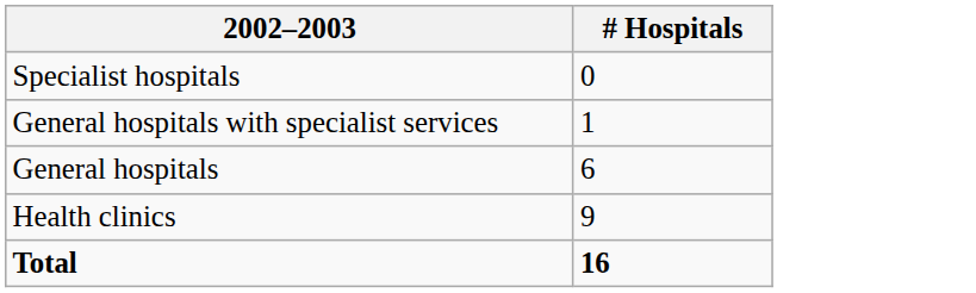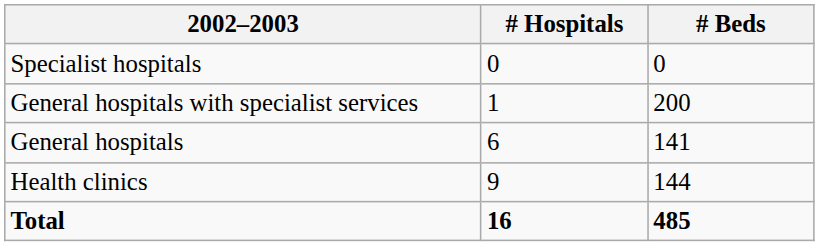+ column: # Beds | 0 | 200 | 141 | 144 | 485
